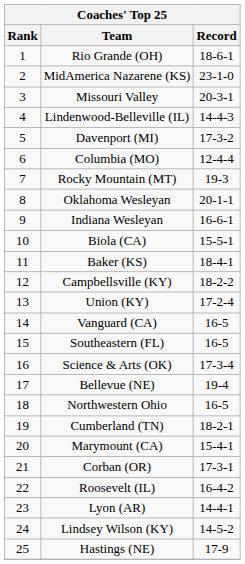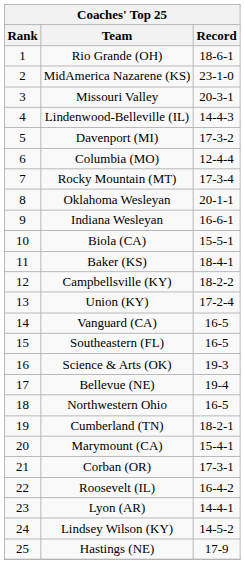Rocky Mountain (MT) | Record: 19-3 -> 17-3-4
Science & Arts (OK) | Record: 17-3-4 -> 19-3
